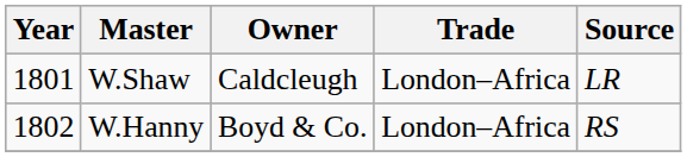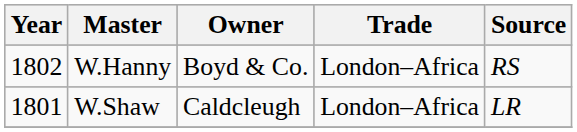rows swapped: W.Shaw <-> W.Hanny
